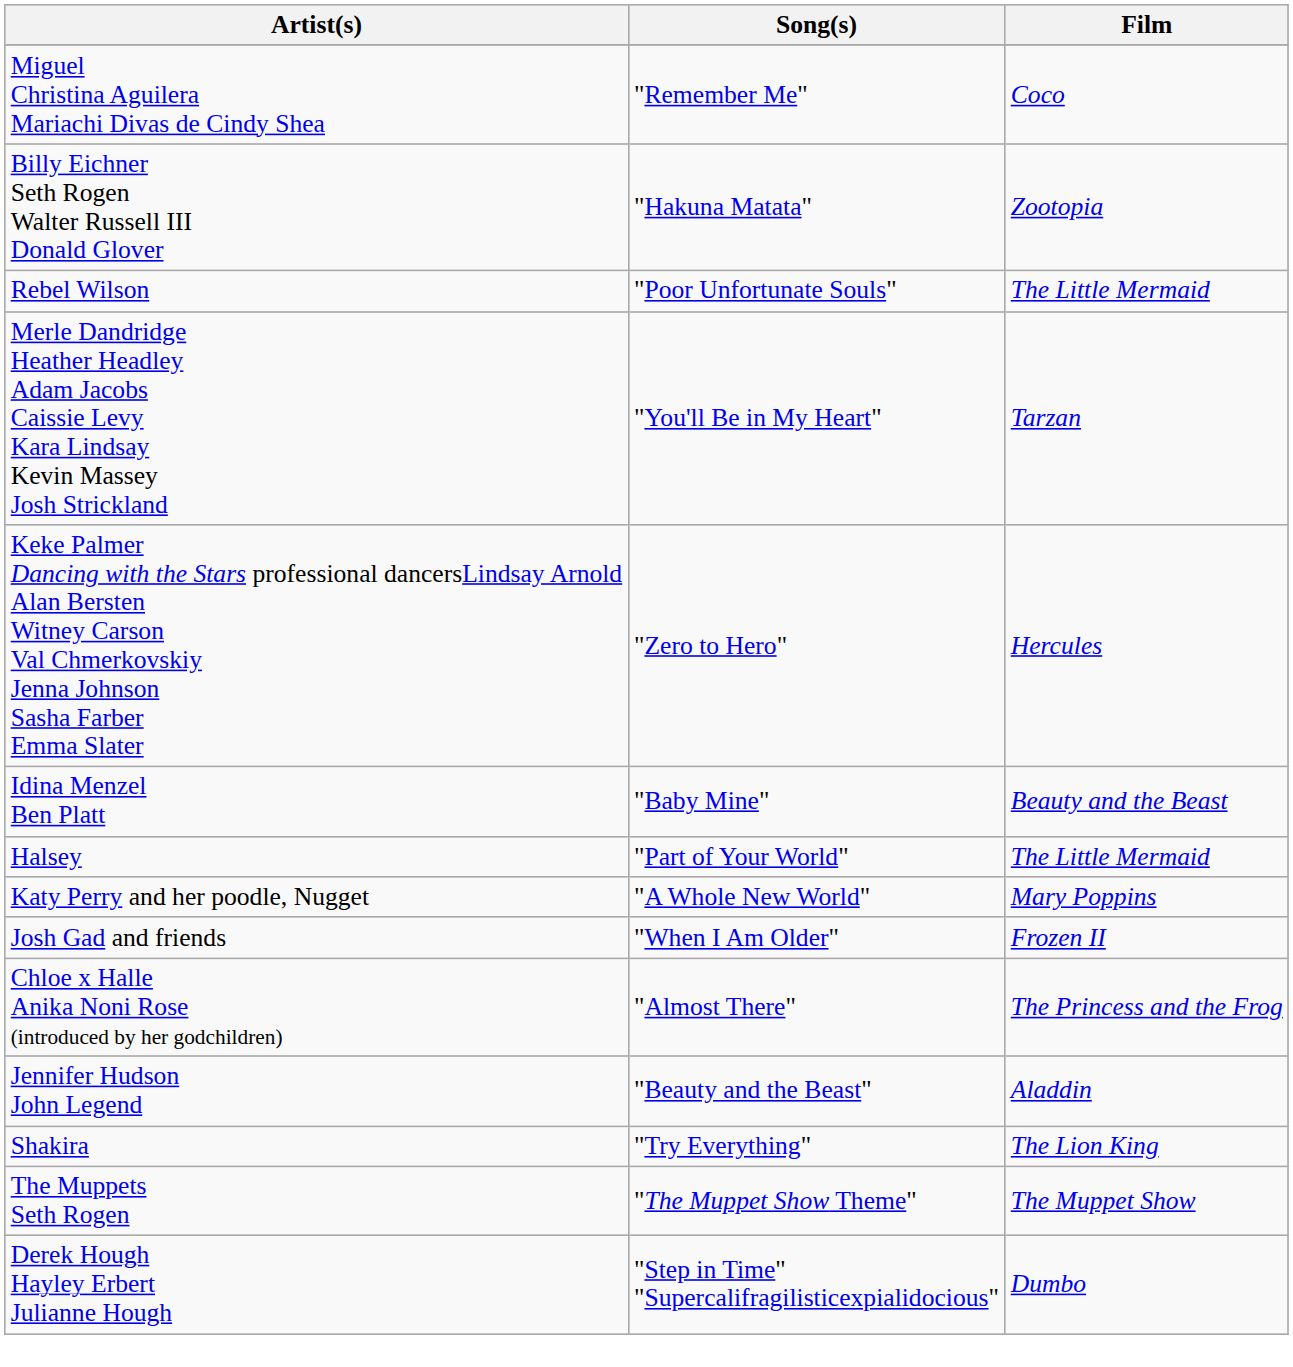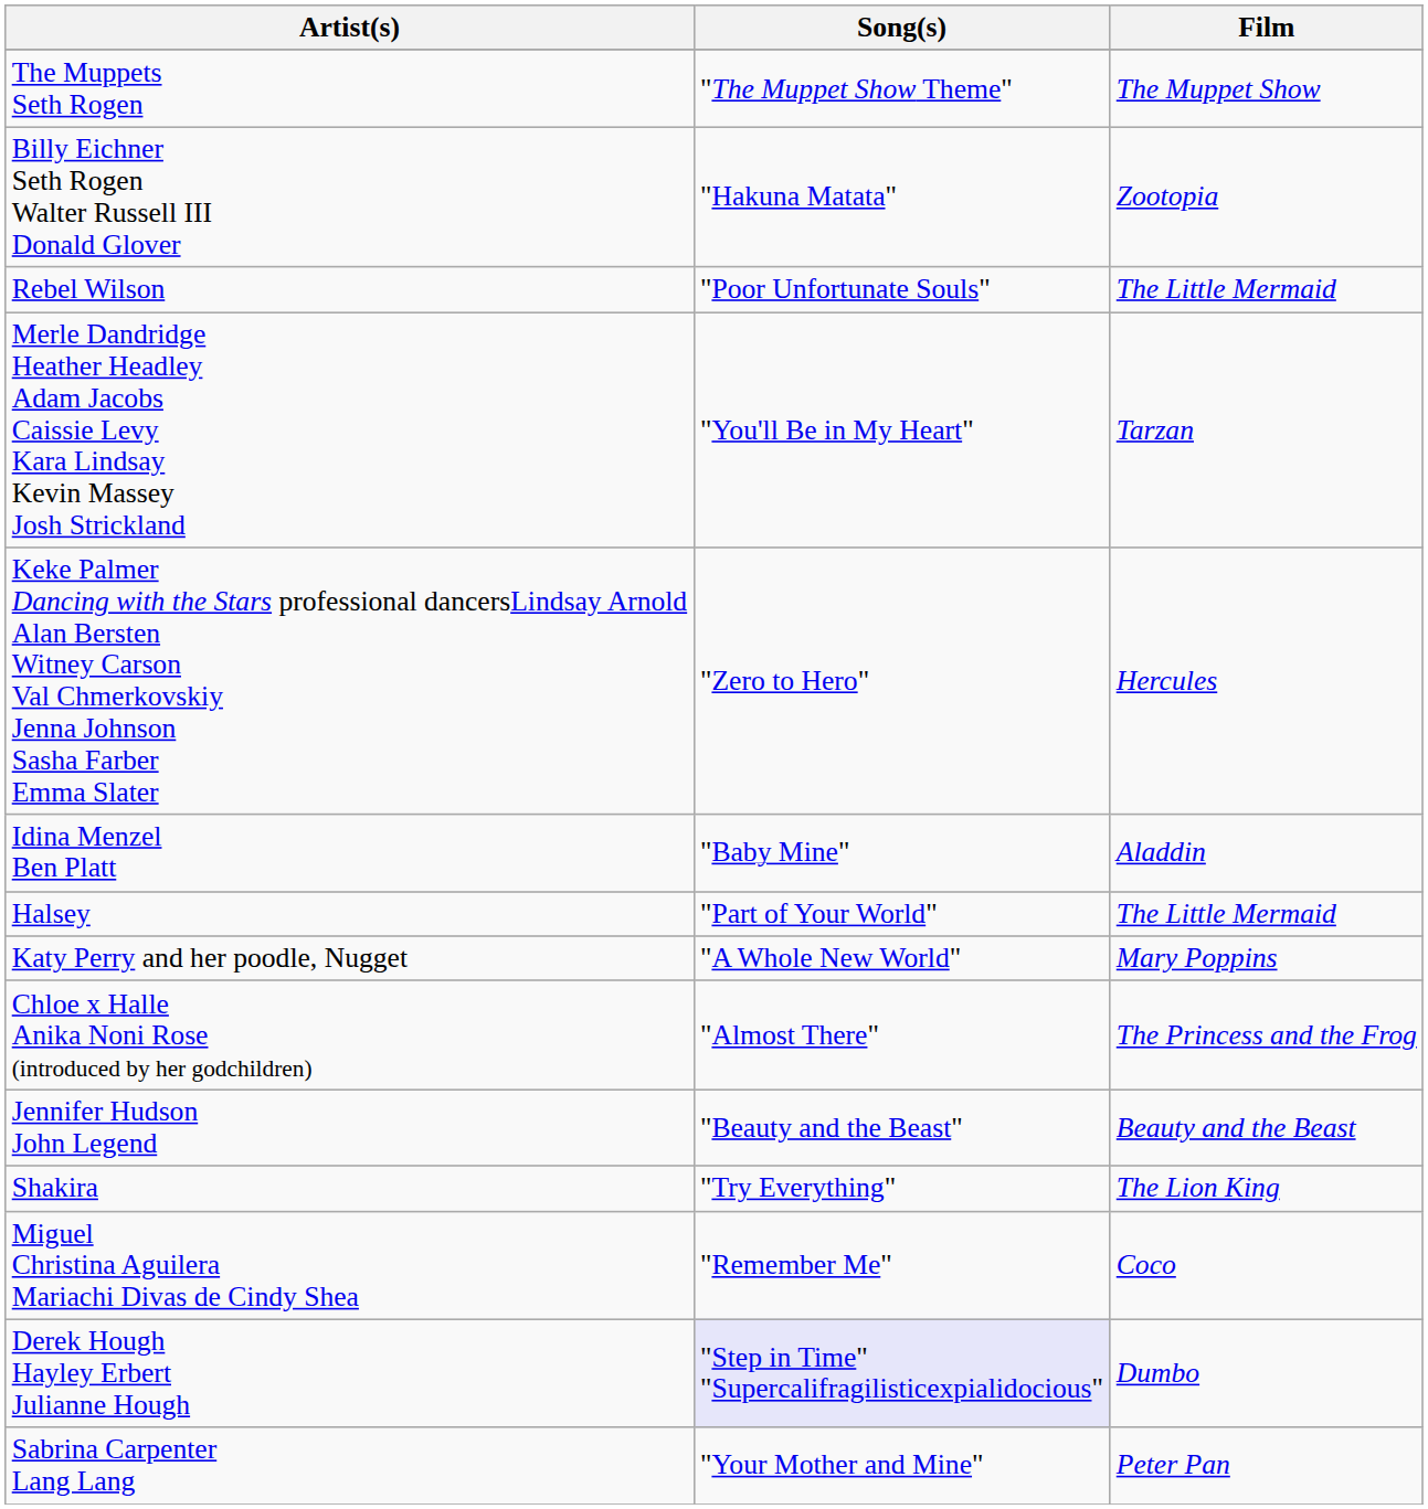rows swapped: The Muppets Seth Rogen <-> Miguel Christina Aguilera Mariachi Divas de Cindy Shea
Idina Menzel Ben Platt | Film: Beauty and the Beast -> Aladdin
- row: Josh Gad and friends | "When I Am Older" | Frozen II
Jennifer Hudson John Legend | Film: Aladdin -> Beauty and the Beast
Derek Hough Hayley Erbert Julianne Hough | Song(s): no background -> lavender background
+ row: Sabrina Carpenter Lang Lang | "Your Mother and Mine" | Peter Pan
